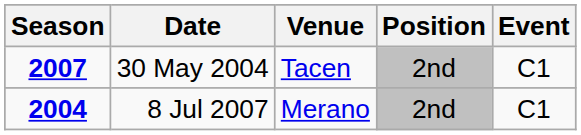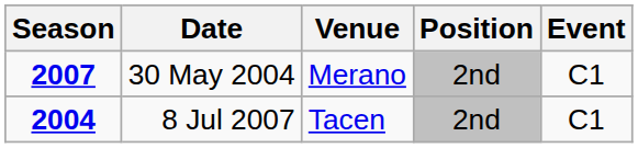30 May 2004 | Venue: Tacen -> Merano
8 Jul 2007 | Venue: Merano -> Tacen
